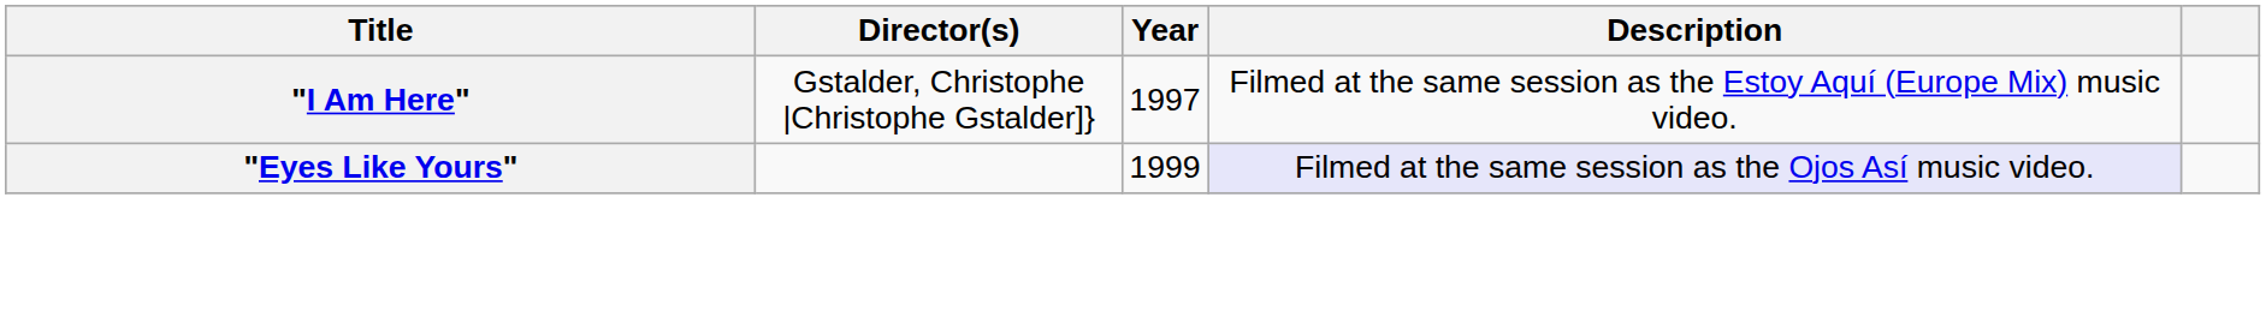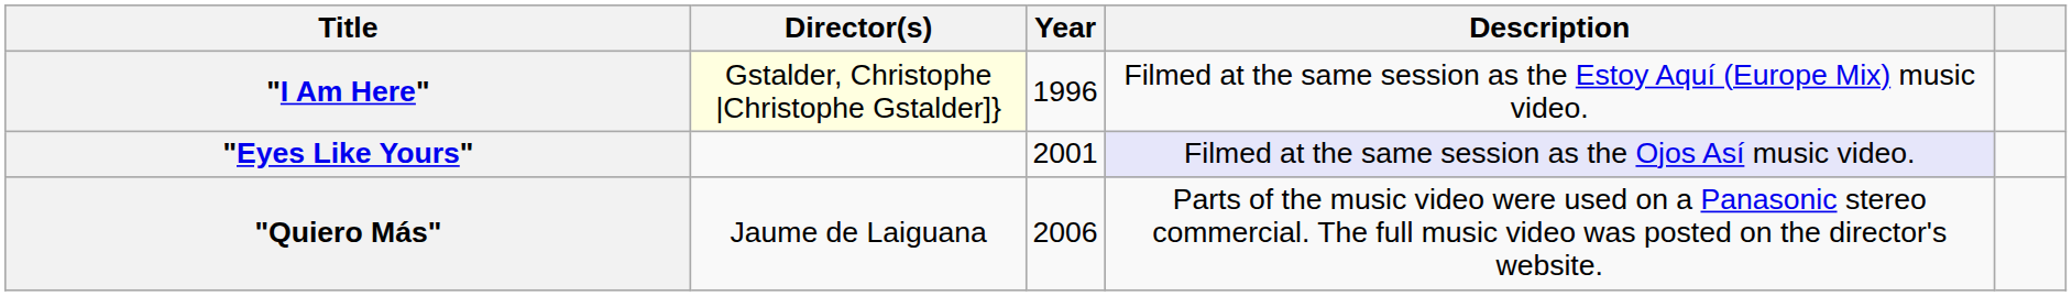"I Am Here" | Director(s): no background -> lightyellow background
"I Am Here" | Year: 1997 -> 1996
"Eyes Like Yours" | Year: 1999 -> 2001
+ row: "Quiero Más" | Jaume de Laiguana | 2006 | Parts of the music video were used on a Panasonic stereo commercial. The full music video was posted on the director's website.
